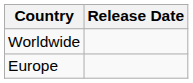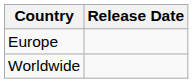rows swapped: Europe <-> Worldwide
